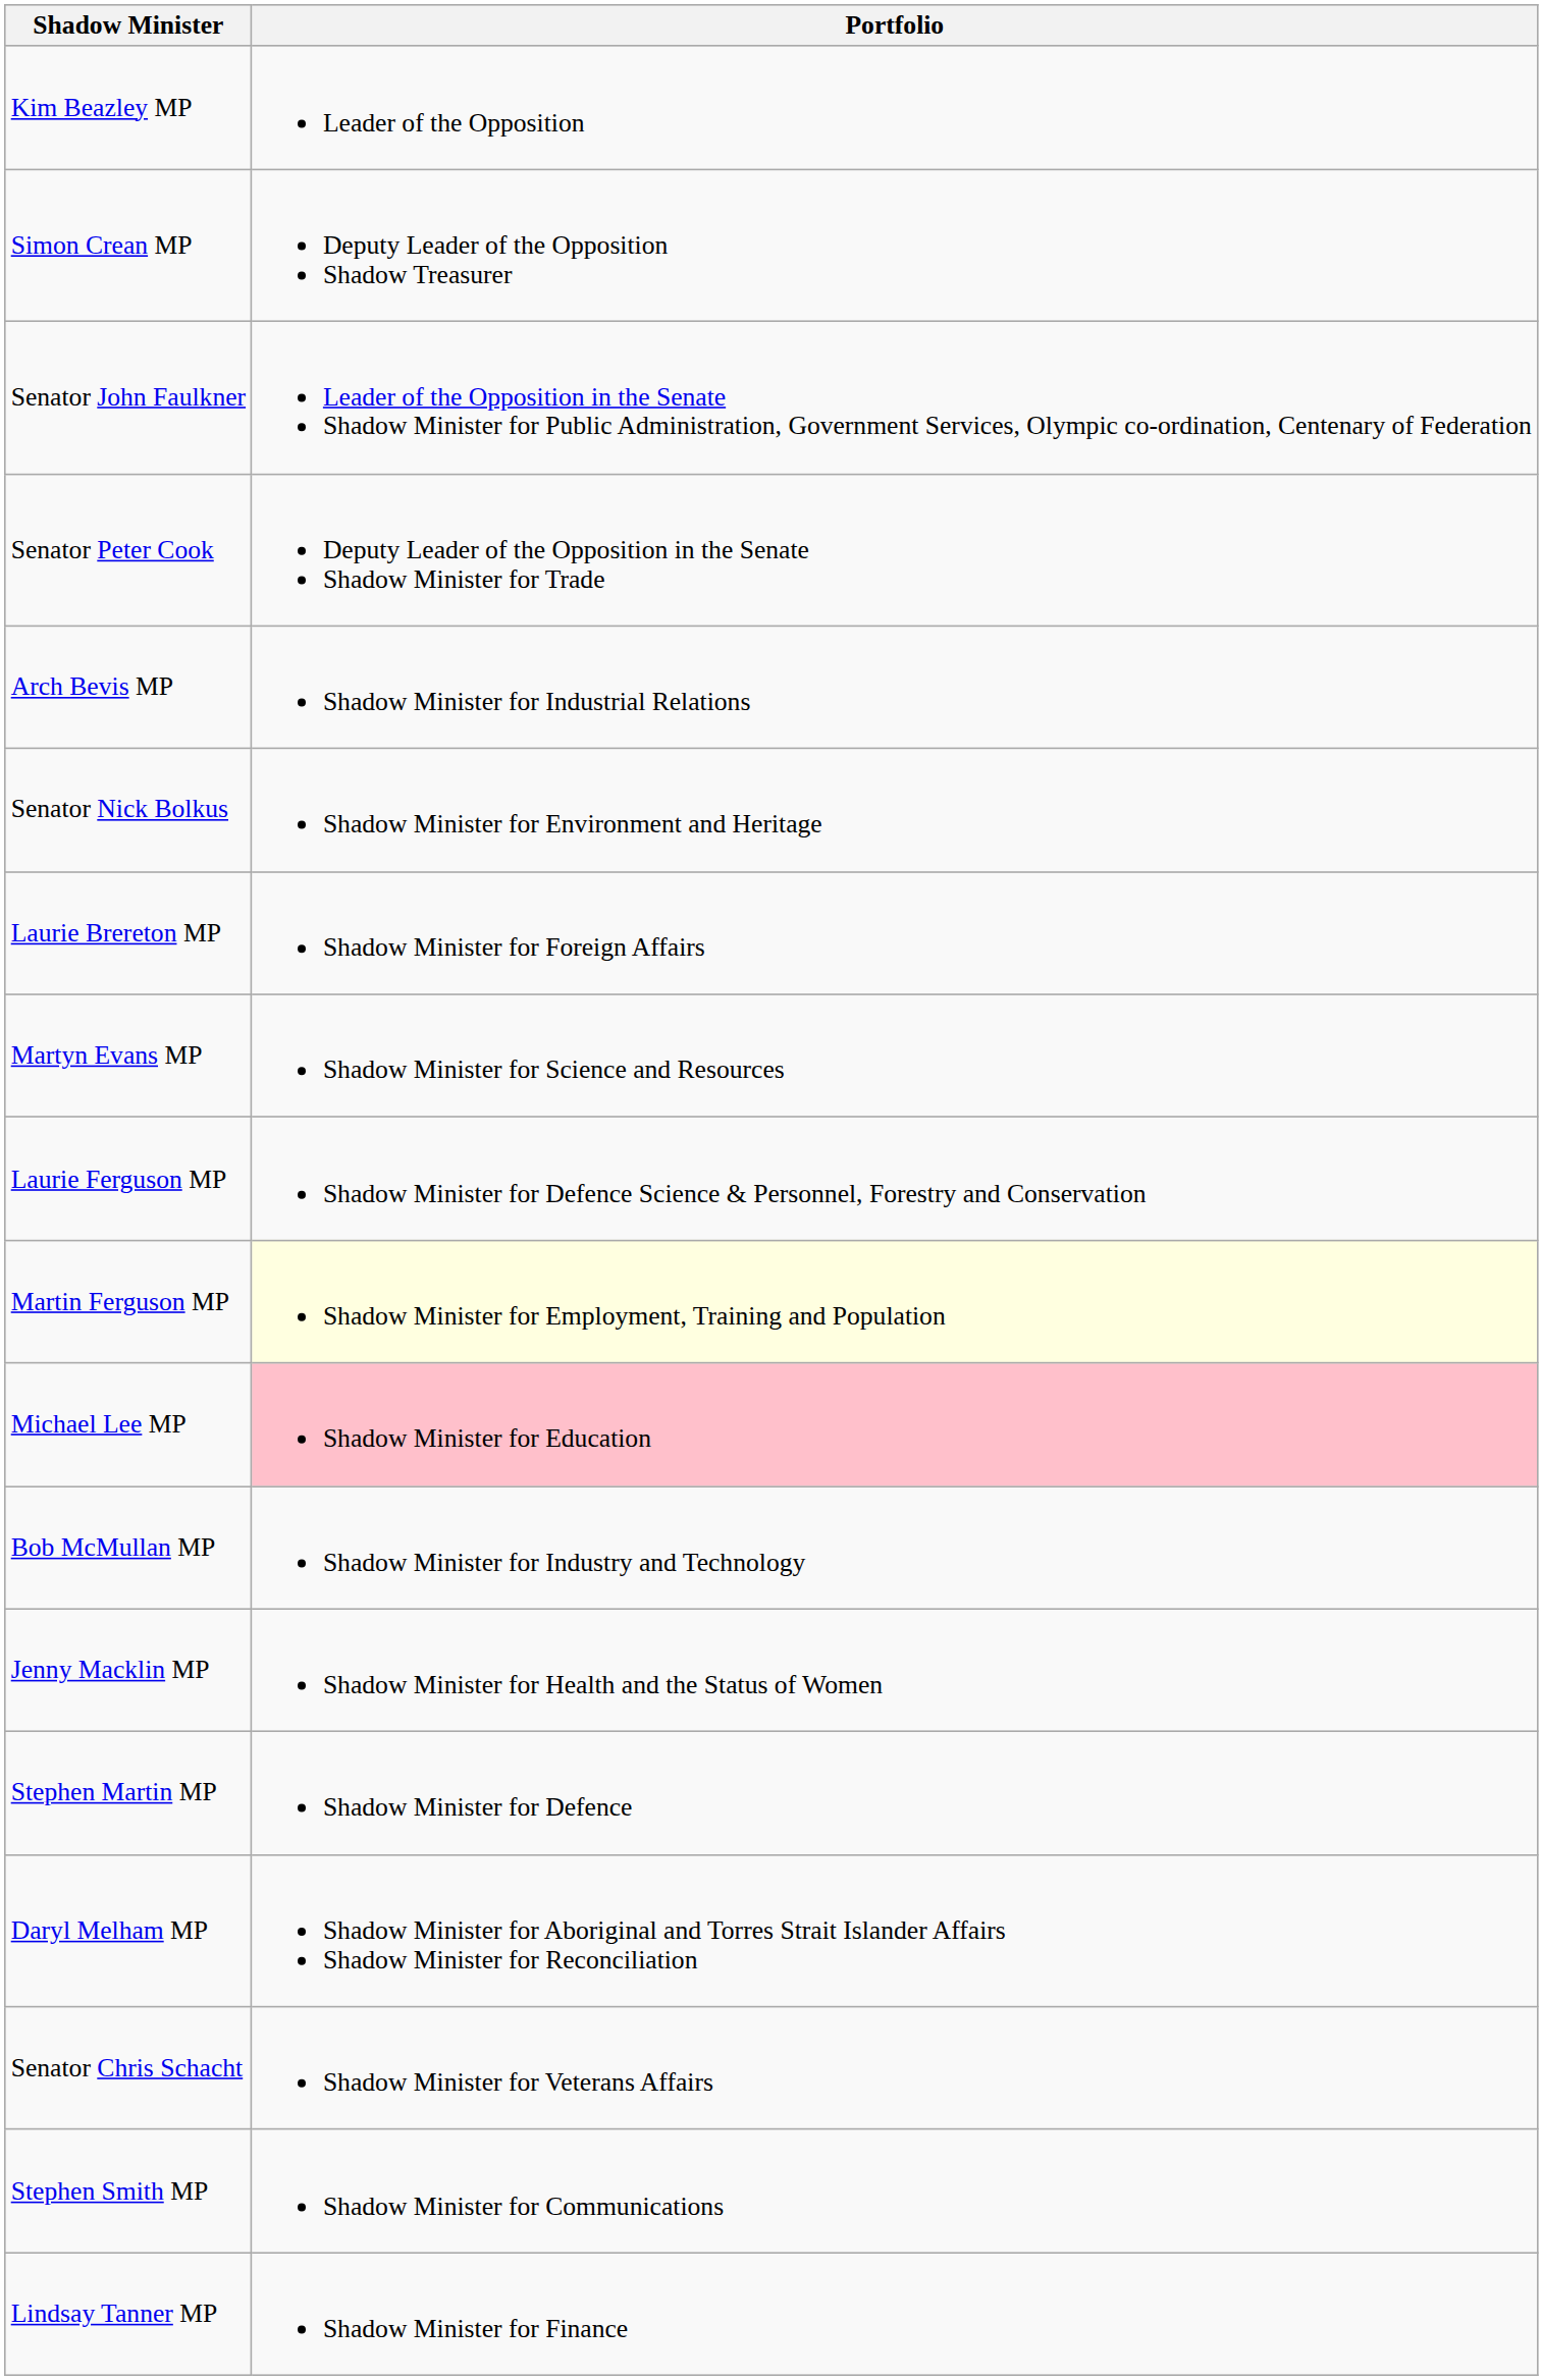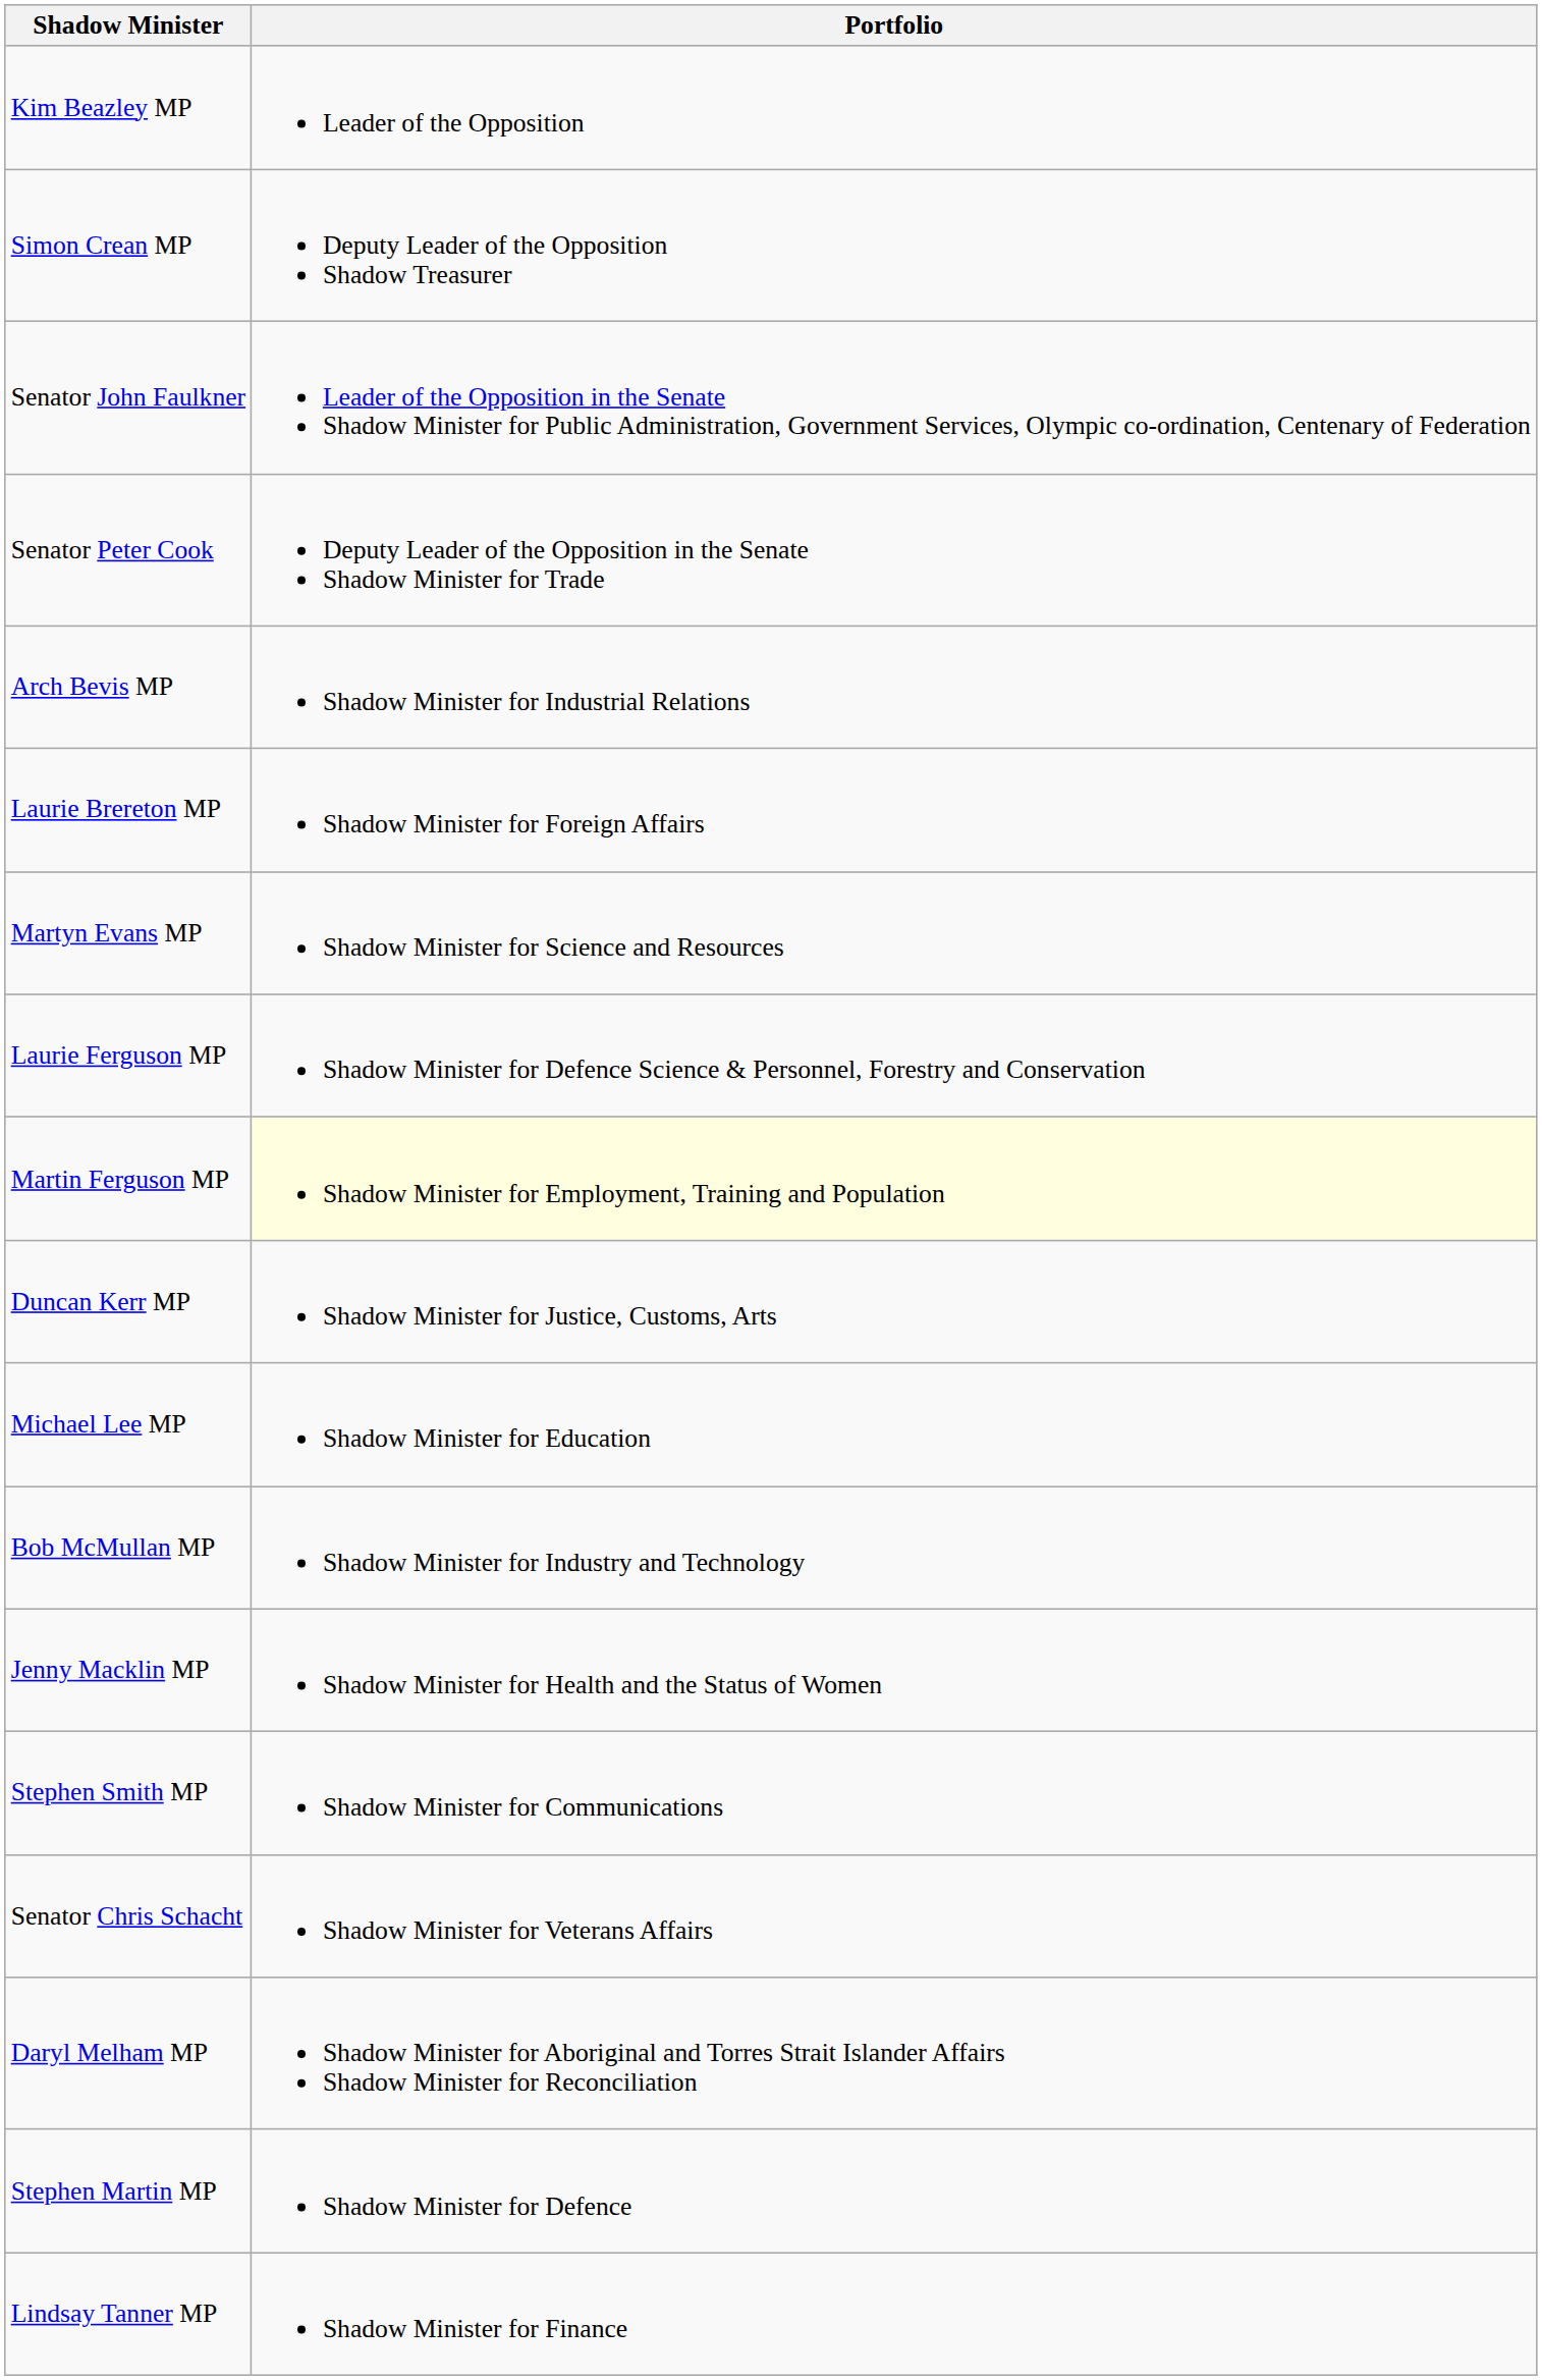- row: Senator Nick Bolkus | Shadow Minister for Environment and Heritage
+ row: Duncan Kerr MP | Shadow Minister for Justice, Customs, Arts
Michael Lee MP | Portfolio: pink background -> no background
rows swapped: Stephen Martin MP <-> Stephen Smith MP
rows swapped: Daryl Melham MP <-> Senator Chris Schacht
